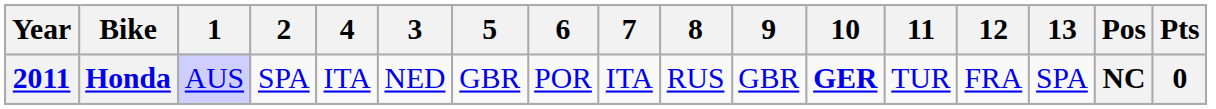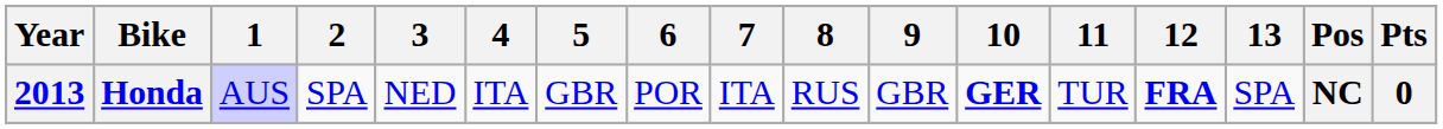columns swapped: 3 <-> 4
Honda | Year: 2011 -> 2013
Honda | 12: normal -> bold
